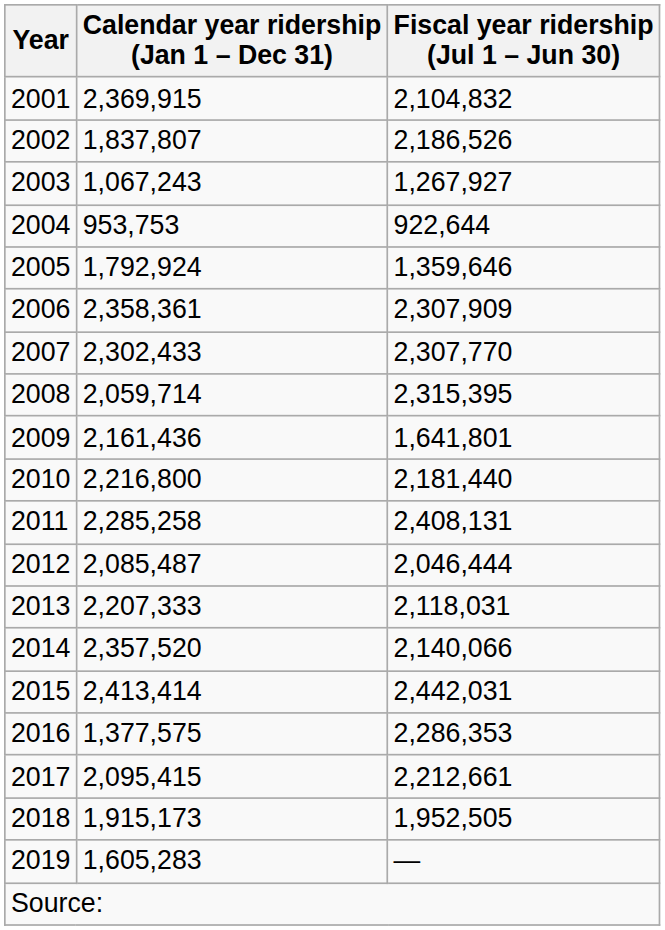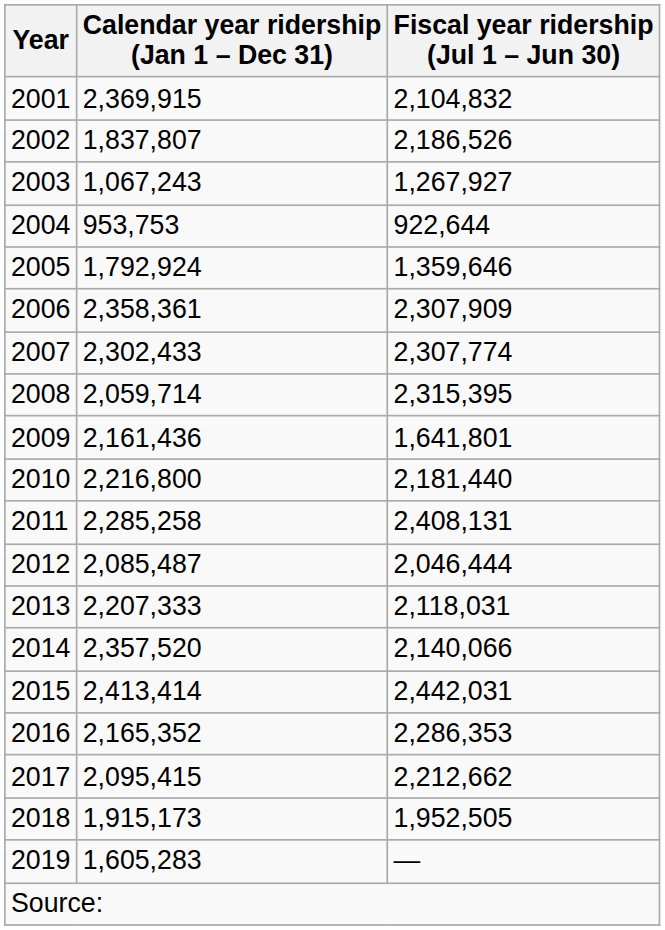2007 | Fiscal year ridership (Jul 1 – Jun 30): 2,307,770 -> 2,307,774
2016 | Calendar year ridership (Jan 1 – Dec 31): 1,377,575 -> 2,165,352
2017 | Fiscal year ridership (Jul 1 – Jun 30): 2,212,661 -> 2,212,662
